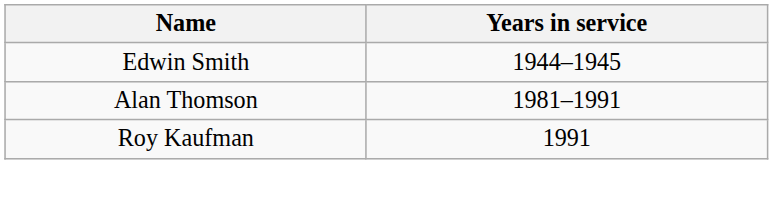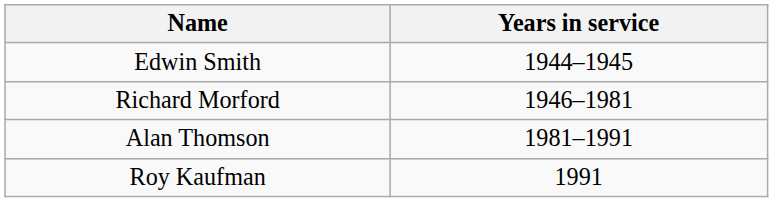+ row: Richard Morford | 1946–1981
